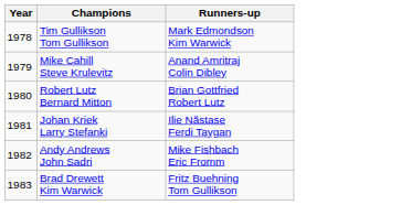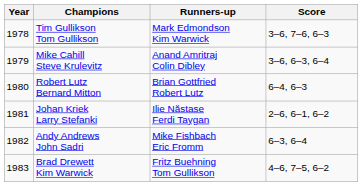+ column: Score | 3–6, 7–6, 6–3 | 3–6, 6–3, 6–4 | 6–4, 6–3 | 2–6, 6–1, 6–2 | 6–3, 6–4 | 4–6, 7–5, 6–2
